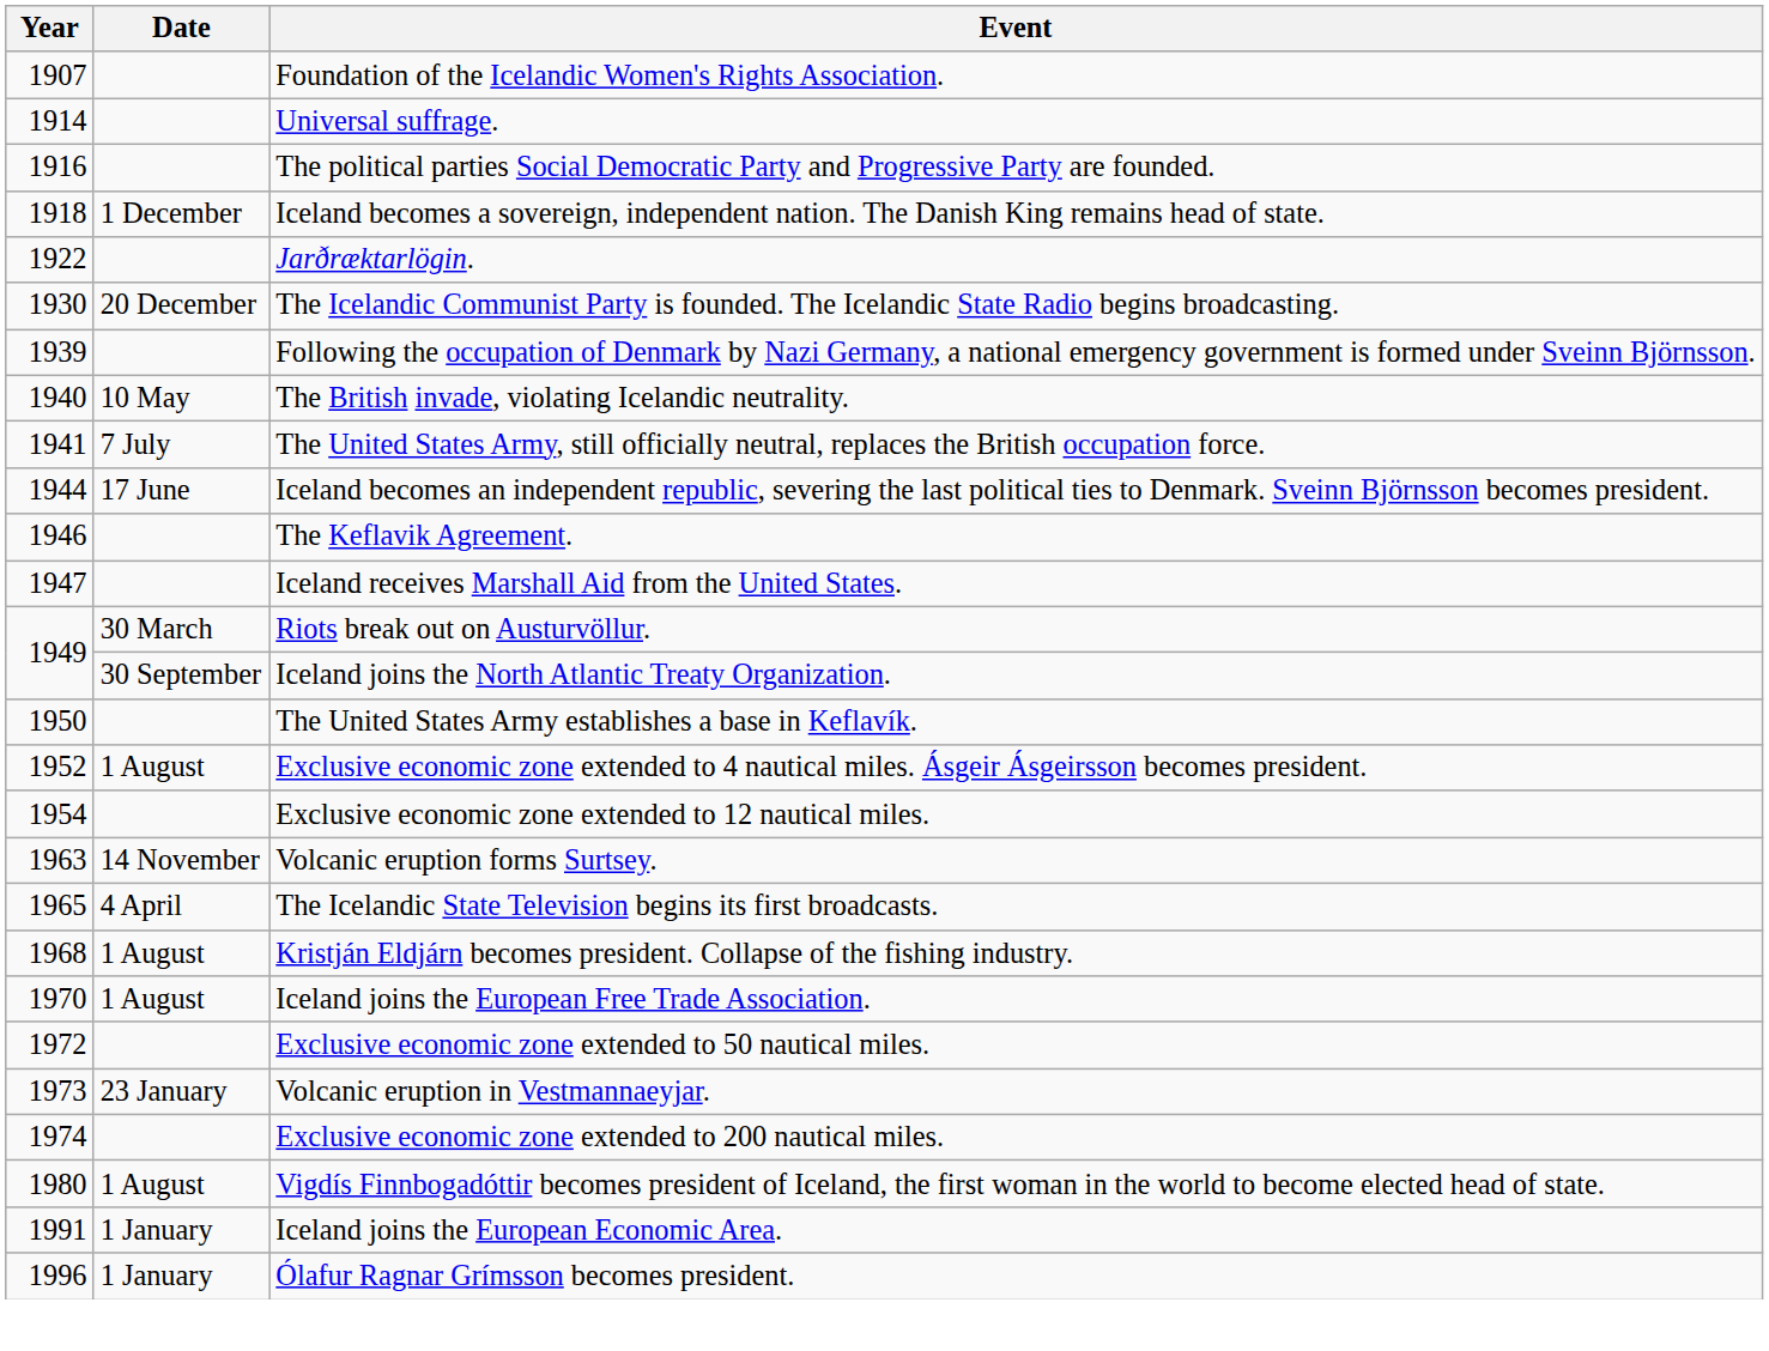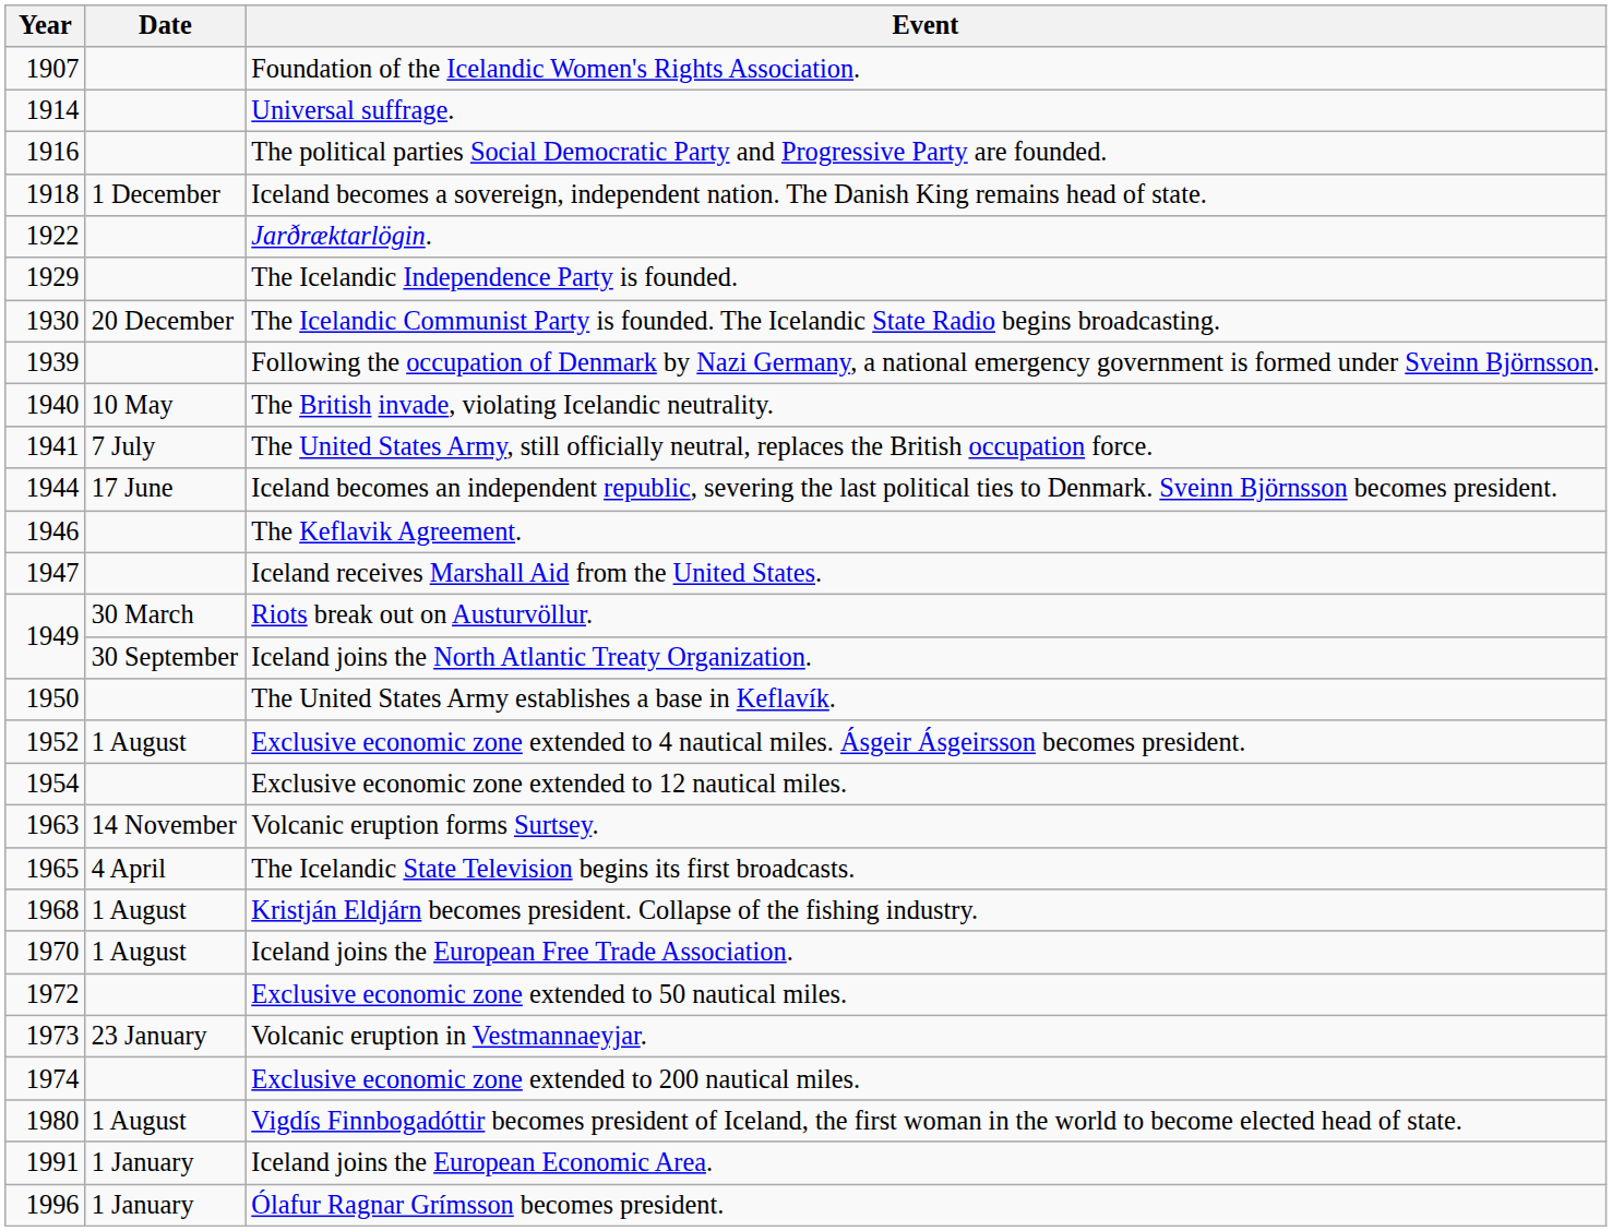+ row: 1929 | The Icelandic Independence Party is founded.
